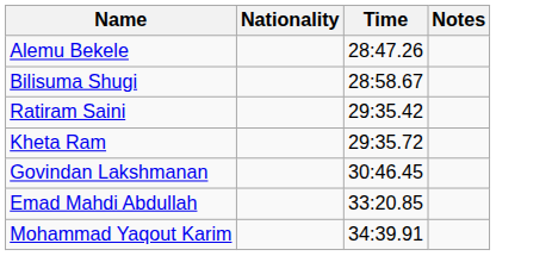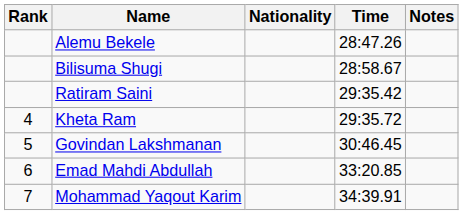+ column: Rank | 4 | 5 | 6 | 7
